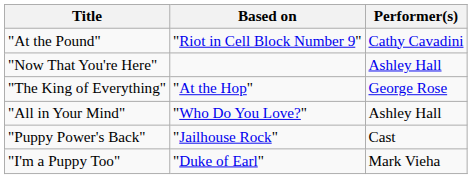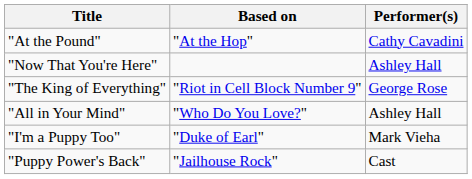"At the Pound" | Based on: "Riot in Cell Block Number 9" -> "At the Hop"
"The King of Everything" | Based on: "At the Hop" -> "Riot in Cell Block Number 9"
rows swapped: "I'm a Puppy Too" <-> "Puppy Power's Back"
